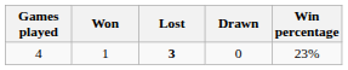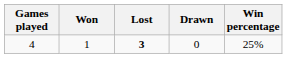4 | Win percentage: 23% -> 25%
